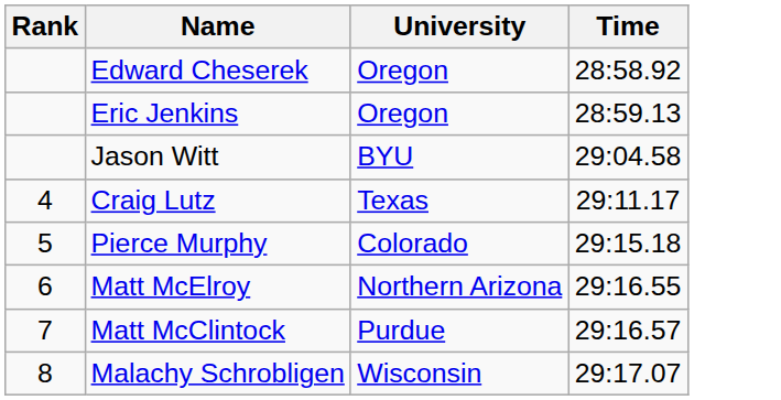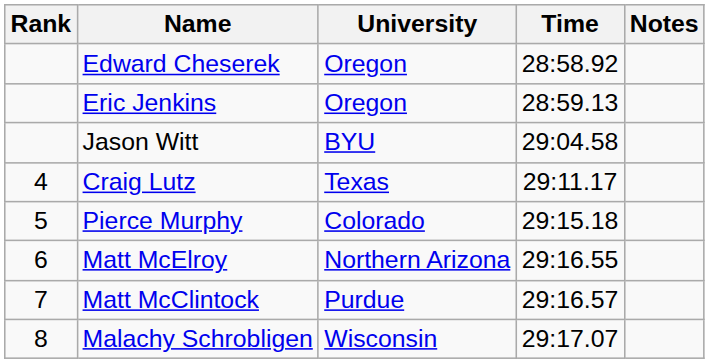+ column: Notes
